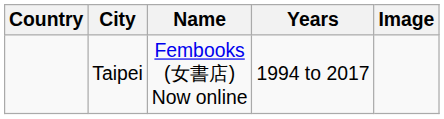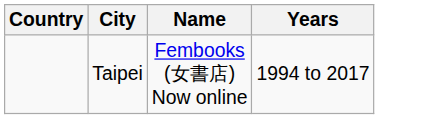- column: Image
